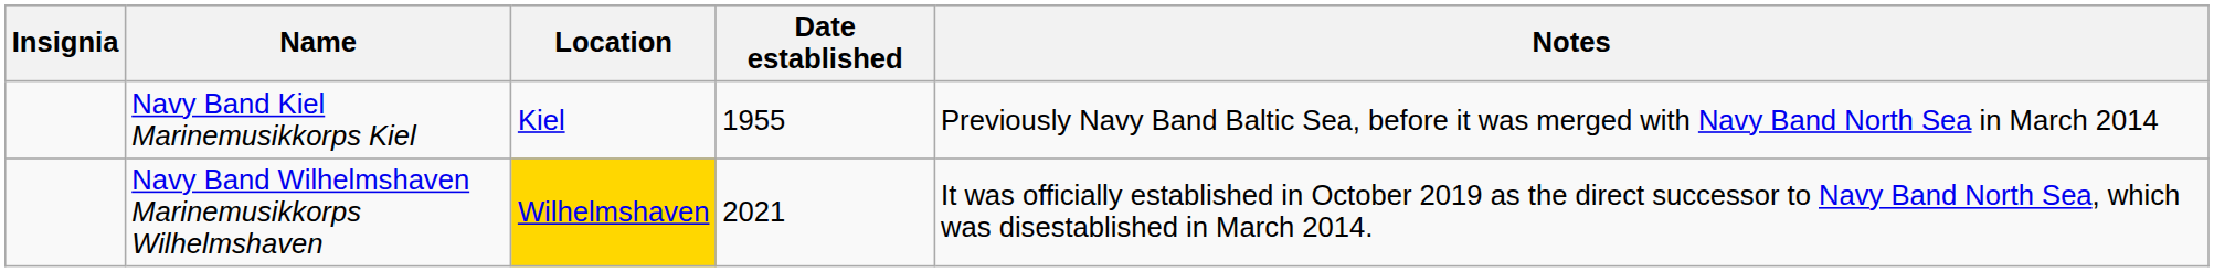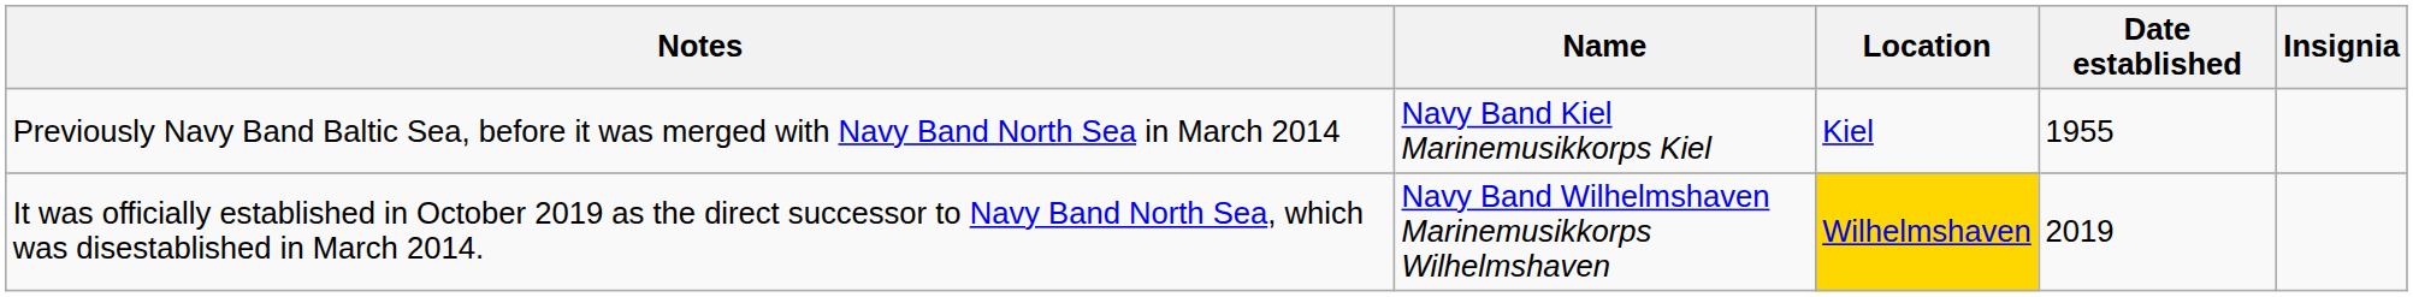columns swapped: Insignia <-> Notes
Navy Band Wilhelmshaven Marinemusikkorps Wilhelmshaven | Date established: 2021 -> 2019
